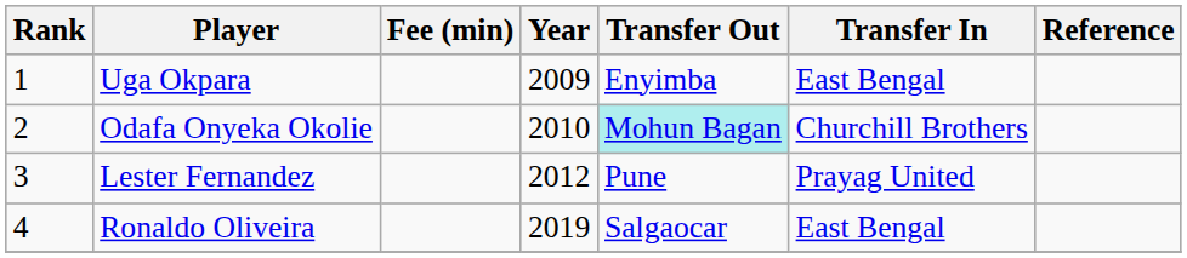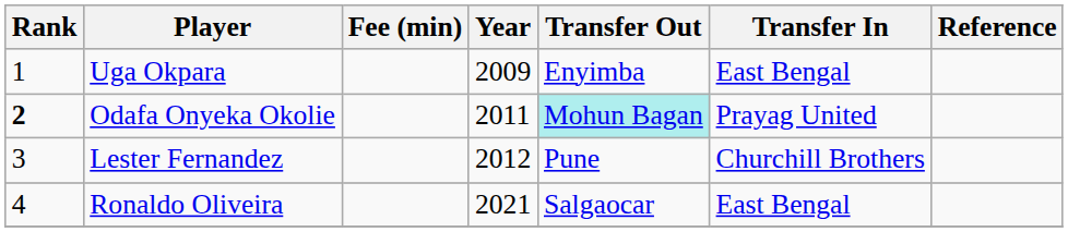Odafa Onyeka Okolie | Rank: normal -> bold
Odafa Onyeka Okolie | Year: 2010 -> 2011
Odafa Onyeka Okolie | Transfer In: Churchill Brothers -> Prayag United
Lester Fernandez | Transfer In: Prayag United -> Churchill Brothers
Ronaldo Oliveira | Year: 2019 -> 2021
